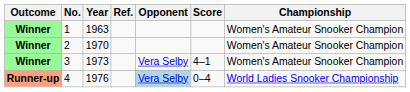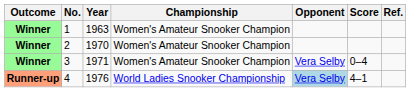columns swapped: Championship <-> Ref.
3 | Year: 1973 -> 1971
3 | Score: 4–1 -> 0–4
4 | Score: 0–4 -> 4–1
